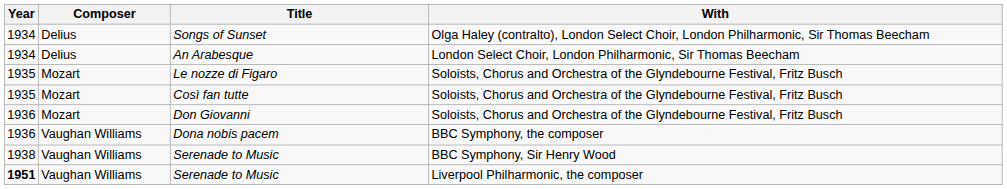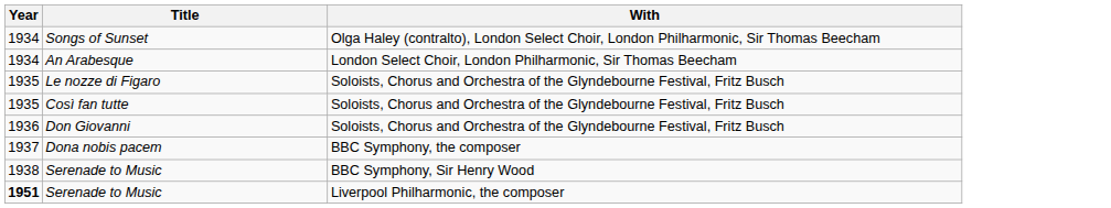- column: Composer | Delius | Delius | Mozart | Mozart | Mozart | Vaughan Williams | Vaughan Williams | Vaughan Williams
Dona nobis pacem | Year: 1936 -> 1937
